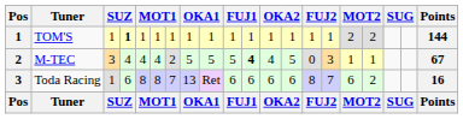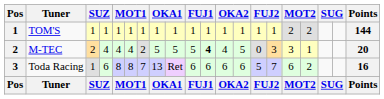TOM'S | column 4: bold -> normal
M-TEC | column 3: 3 -> 2
M-TEC | column 16: 1 -> 3
M-TEC | Points: 67 -> 20
Toda Racing | column 14: 8 -> 5
